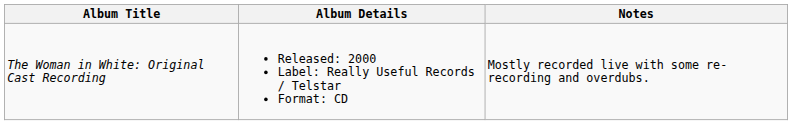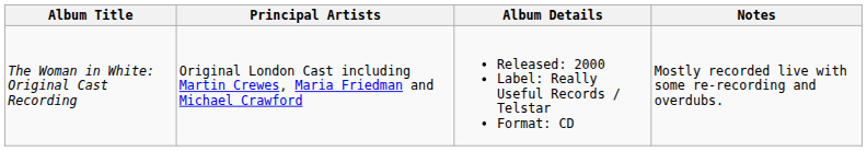+ column: Principal Artists | Original London Cast including Martin Crewes, Maria Friedman and Michael Crawford
